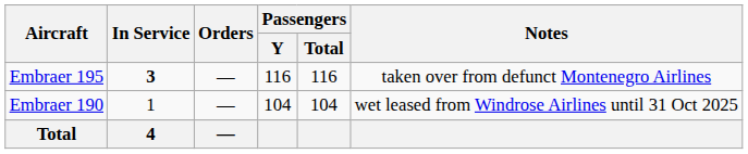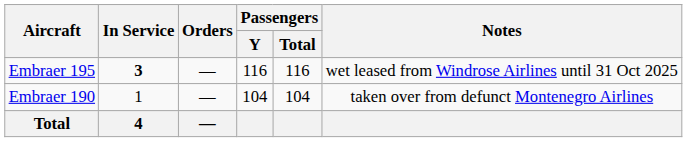Embraer 195 | Notes: taken over from defunct Montenegro Airlines -> wet leased from Windrose Airlines until 31 Oct 2025
Embraer 190 | Notes: wet leased from Windrose Airlines until 31 Oct 2025 -> taken over from defunct Montenegro Airlines
